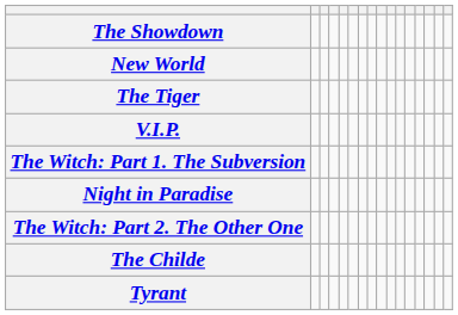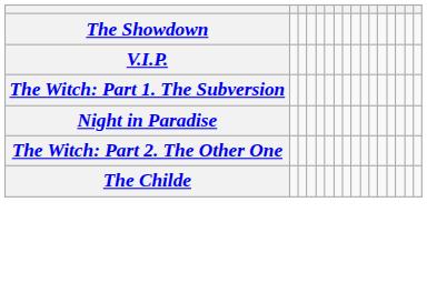- row: New World
- row: The Tiger
- row: Tyrant
